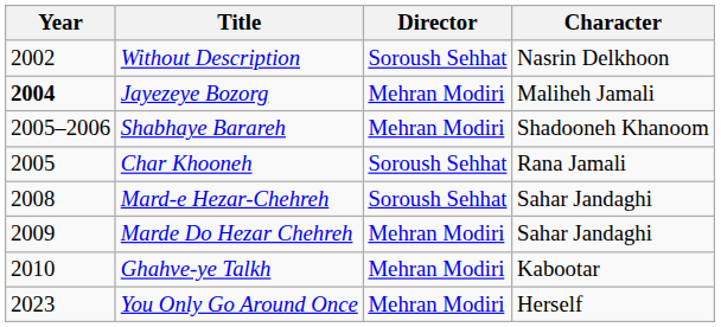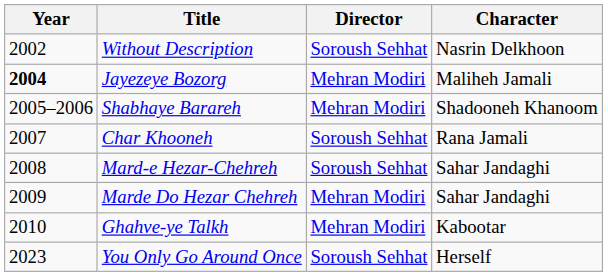Char Khooneh | Year: 2005 -> 2007
You Only Go Around Once | Director: Mehran Modiri -> Soroush Sehhat
